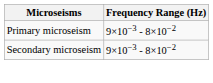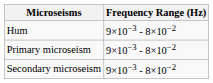+ row: Hum | 9×10−3 - 8×10−2
